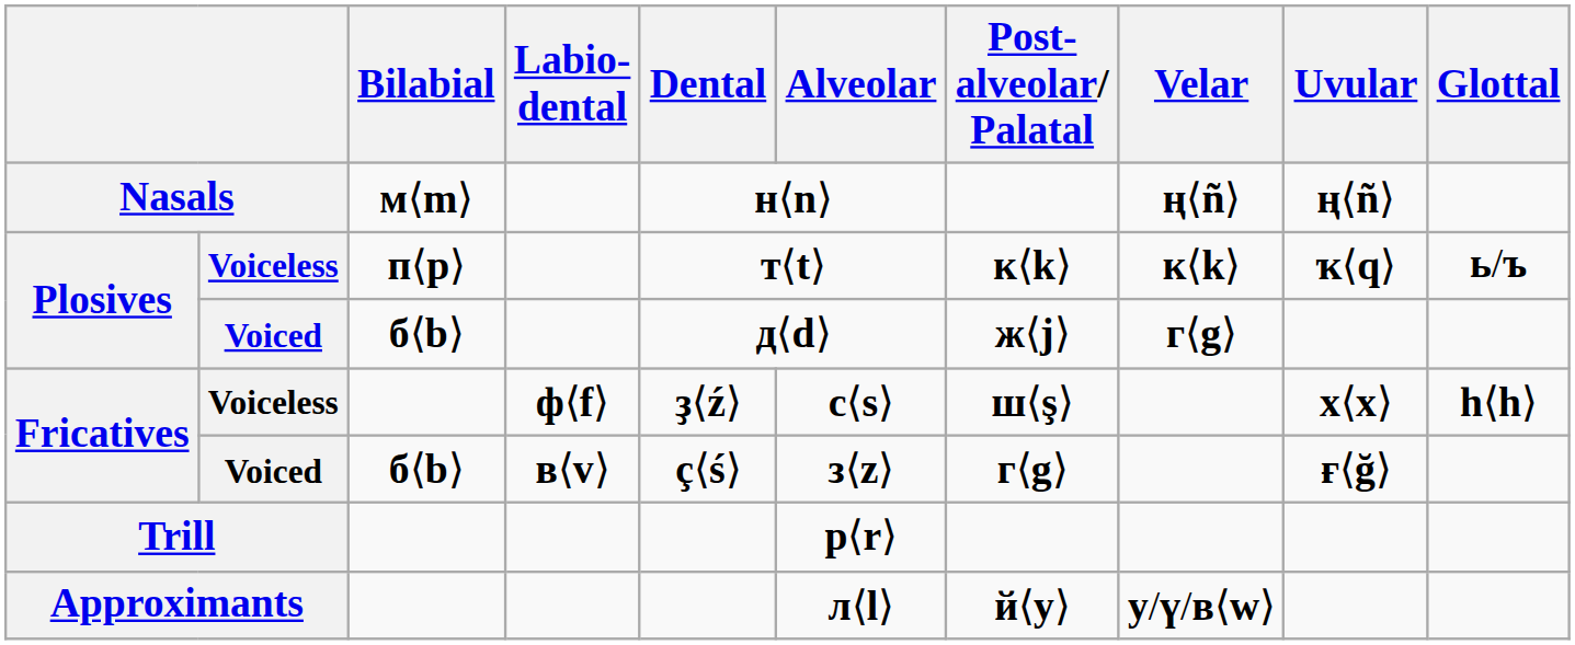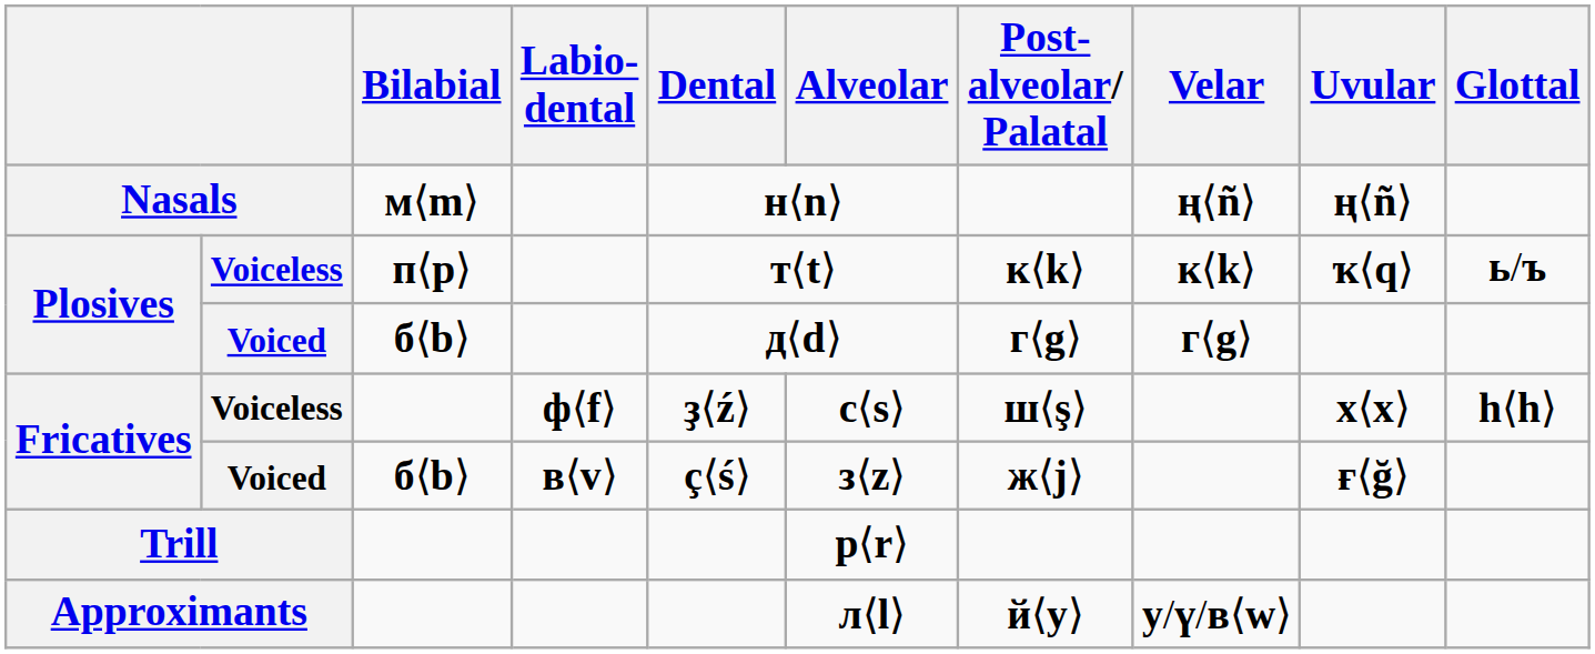Plosives / Voiced | Post- alveolar/ Palatal: ж⟨j⟩ -> г⟨g⟩
Fricatives / Voiced | Post- alveolar/ Palatal: г⟨g⟩ -> ж⟨j⟩
